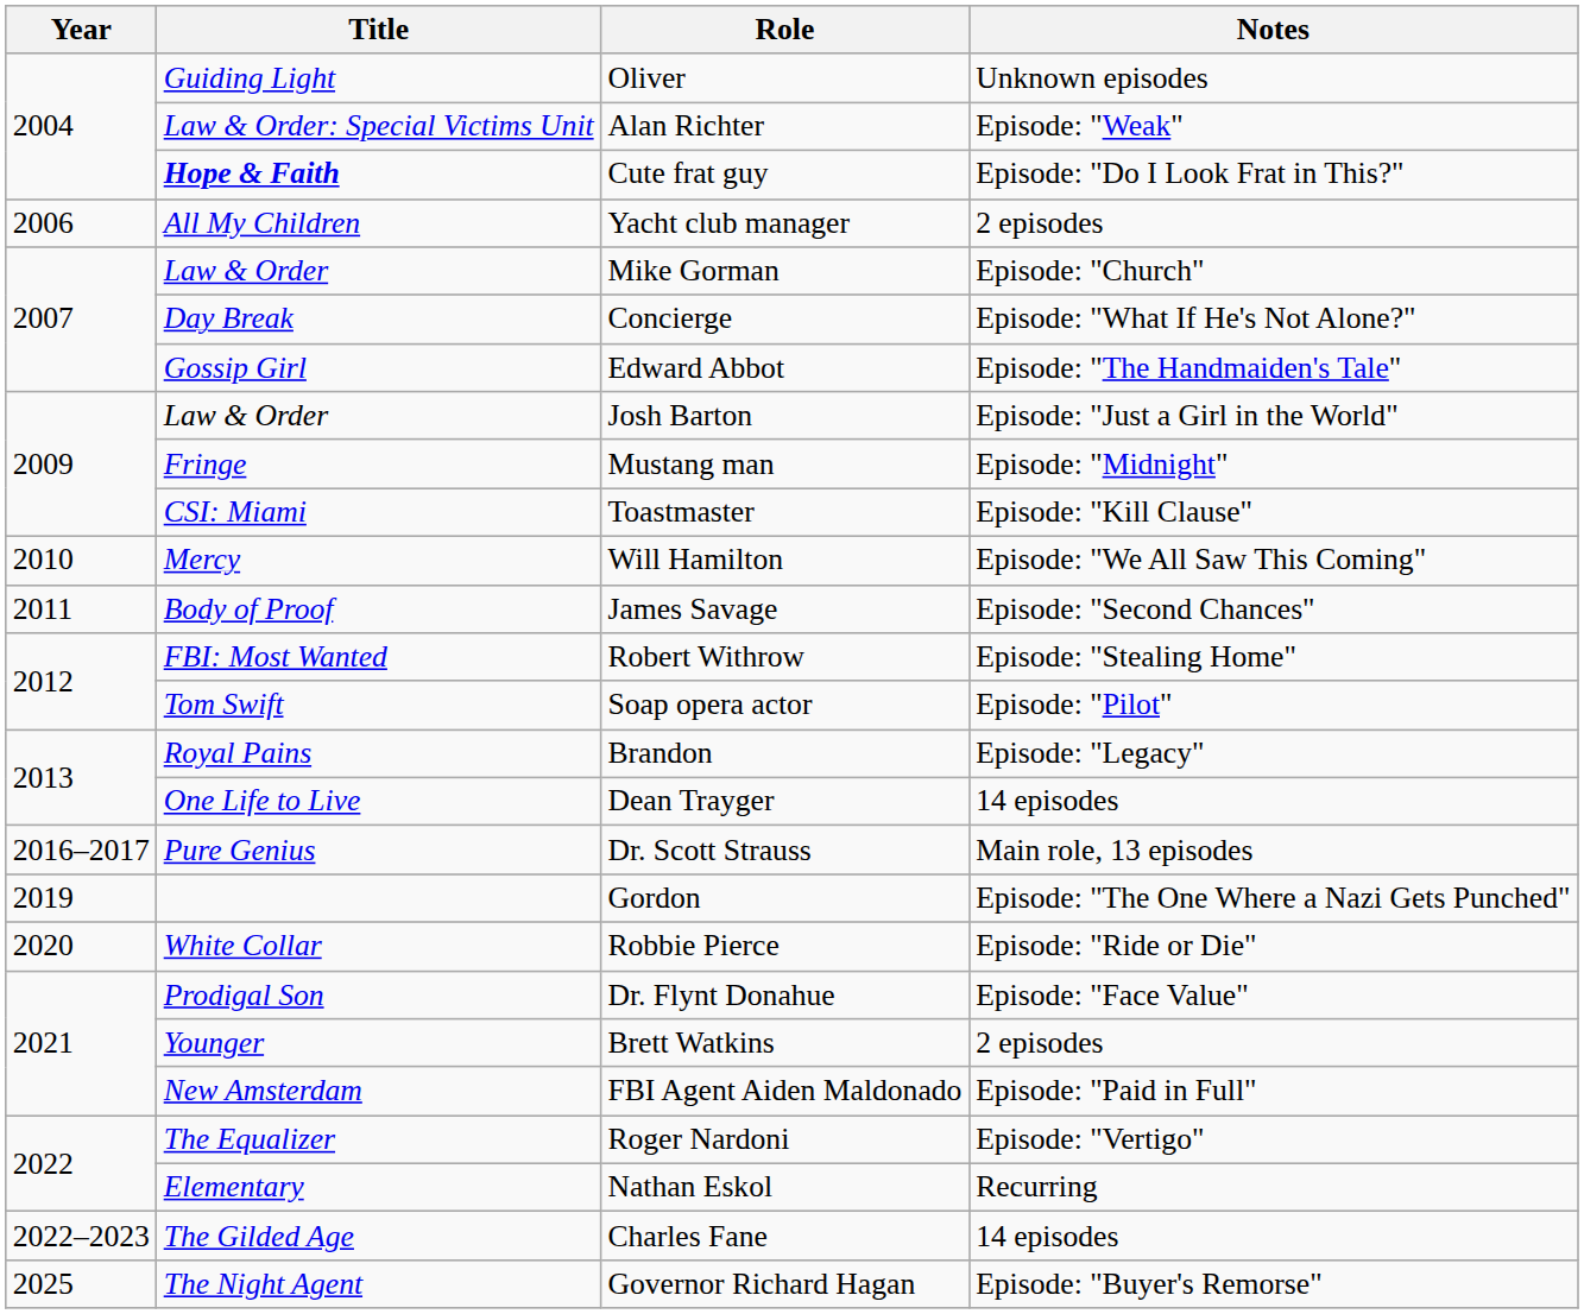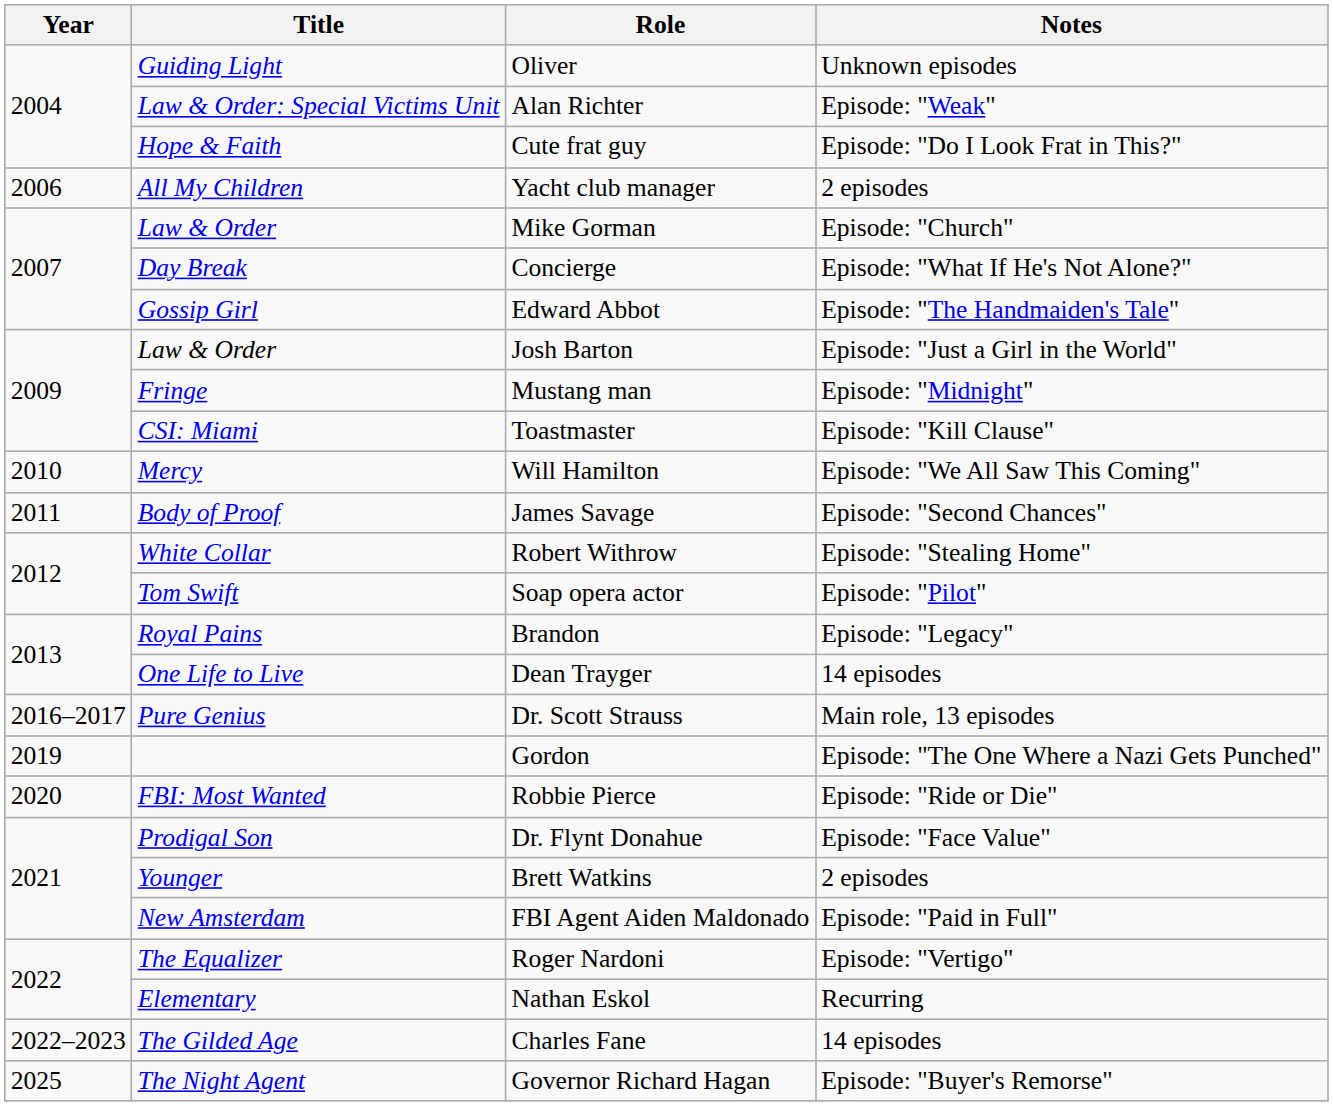Cute frat guy | Title: bold -> normal
Robert Withrow | Title: FBI: Most Wanted -> White Collar
Robbie Pierce | Title: White Collar -> FBI: Most Wanted
